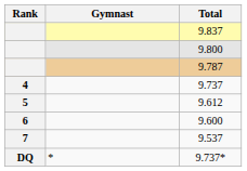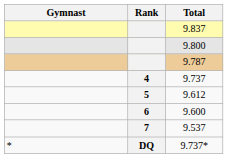columns swapped: Rank <-> Gymnast
